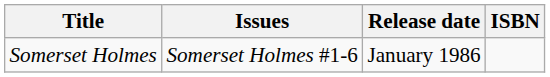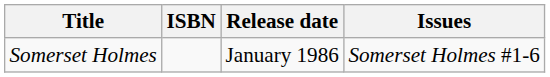columns swapped: ISBN <-> Issues
